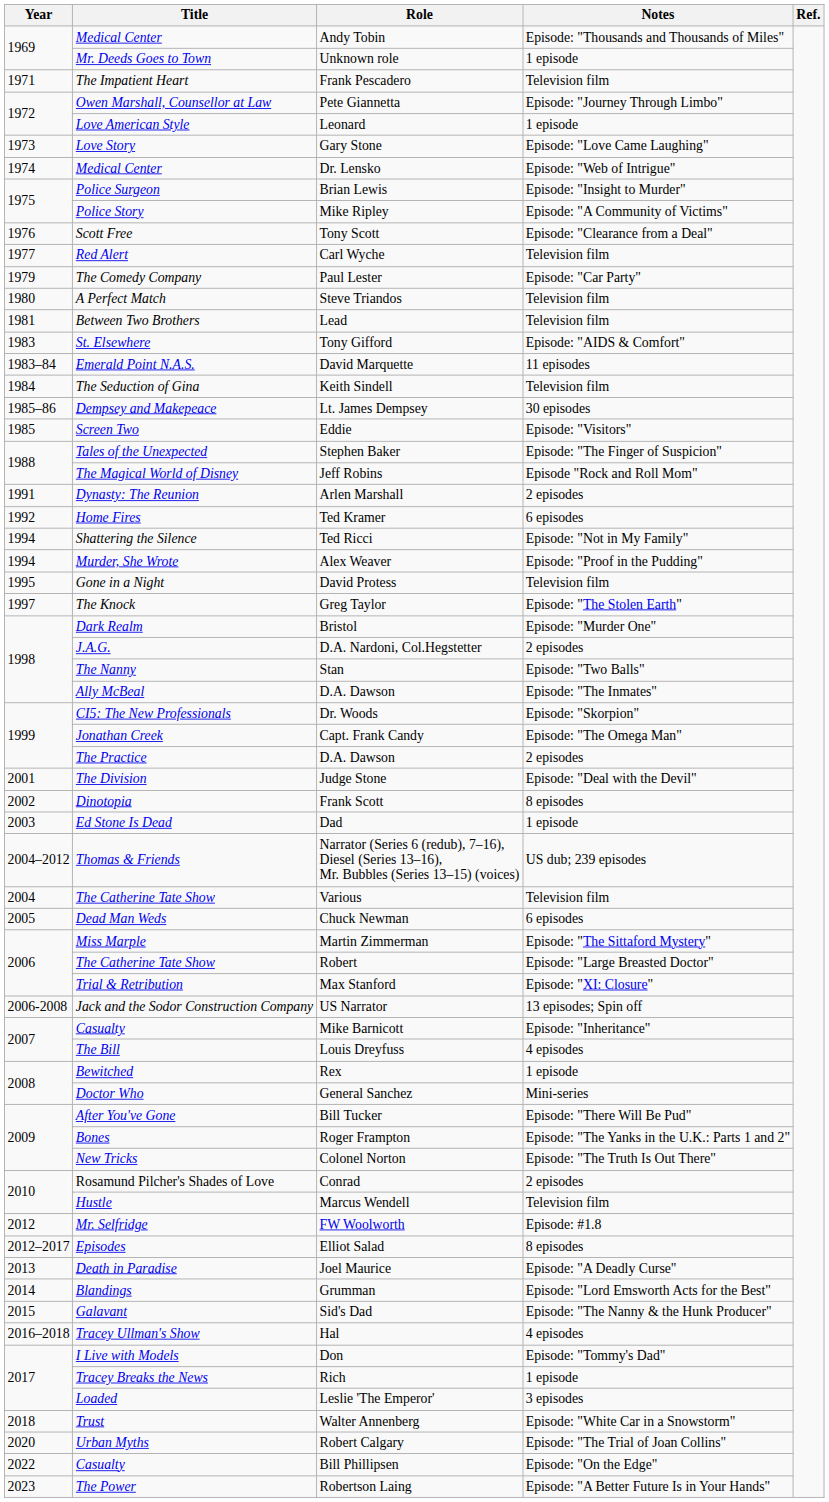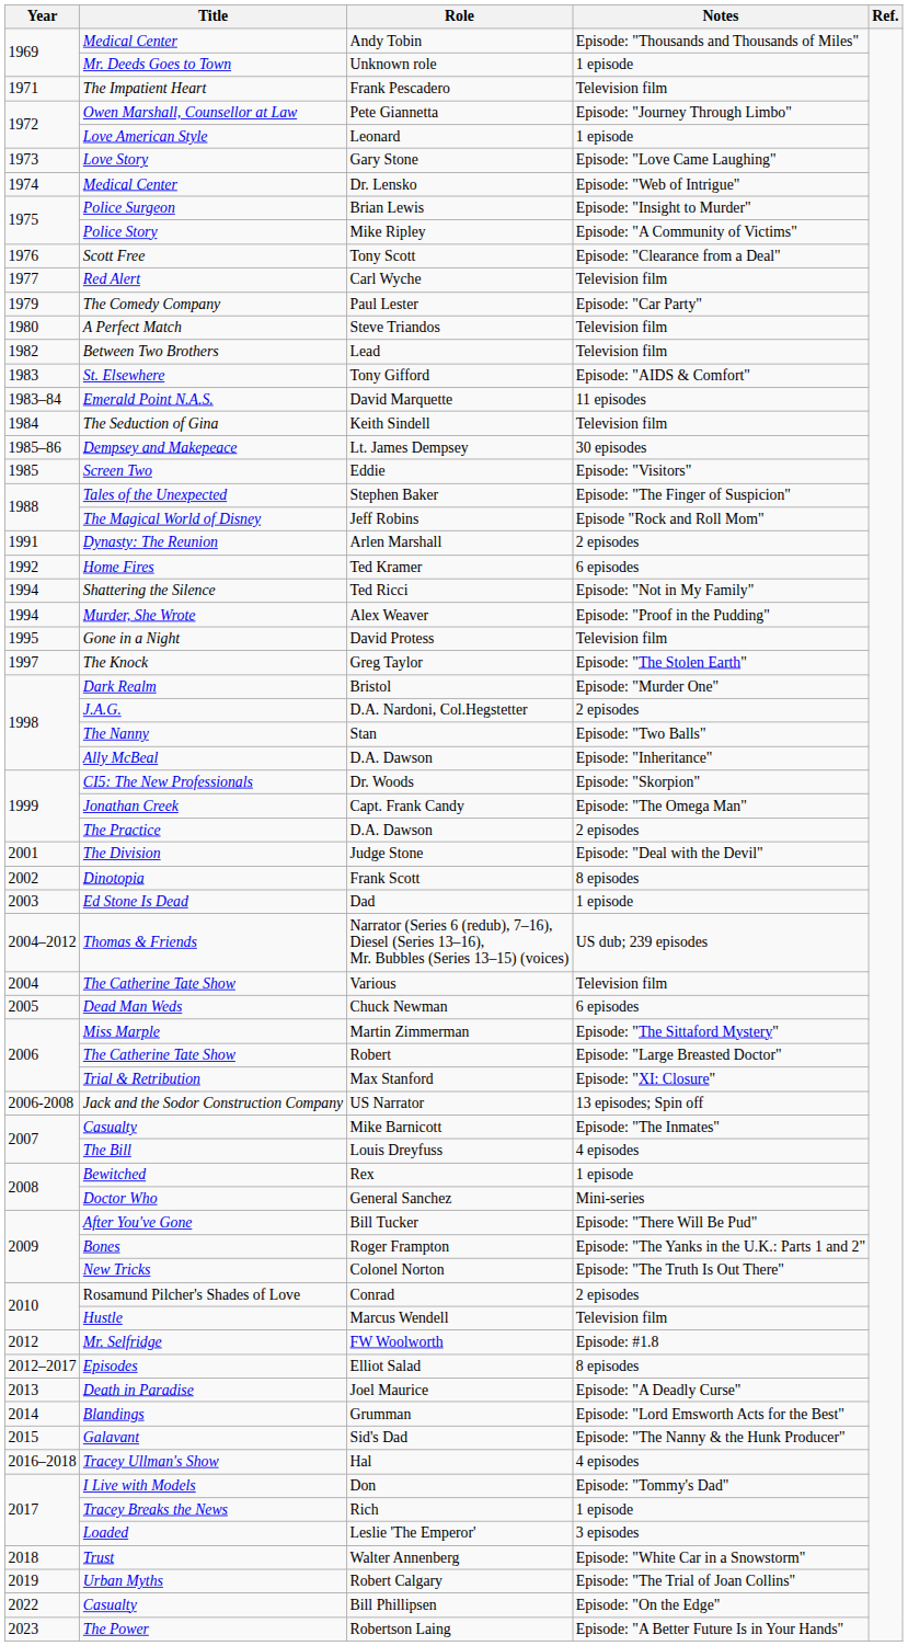Lead | Year: 1981 -> 1982
Ally McBeal / D.A. Dawson | Notes: Episode: "The Inmates" -> Episode: "Inheritance"
Mike Barnicott | Notes: Episode: "Inheritance" -> Episode: "The Inmates"
Robert Calgary | Year: 2020 -> 2019
